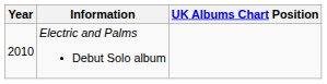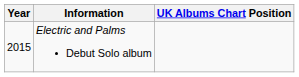Electric and Palms Debut Solo album | Year: 2010 -> 2015
